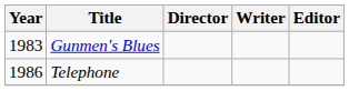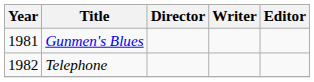Gunmen's Blues | Year: 1983 -> 1981
Telephone | Year: 1986 -> 1982
